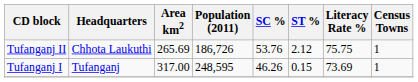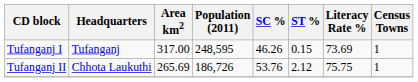rows swapped: Tufanganj I <-> Tufanganj II
